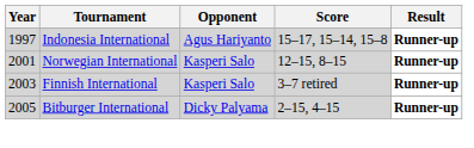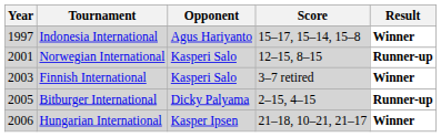Indonesia International | Result: Runner-up -> Winner
Finnish International | Result: Runner-up -> Winner
+ row: 2006 | Hungarian International | Kasper Ipsen | 21–18, 10–21, 21–17 | Winner
